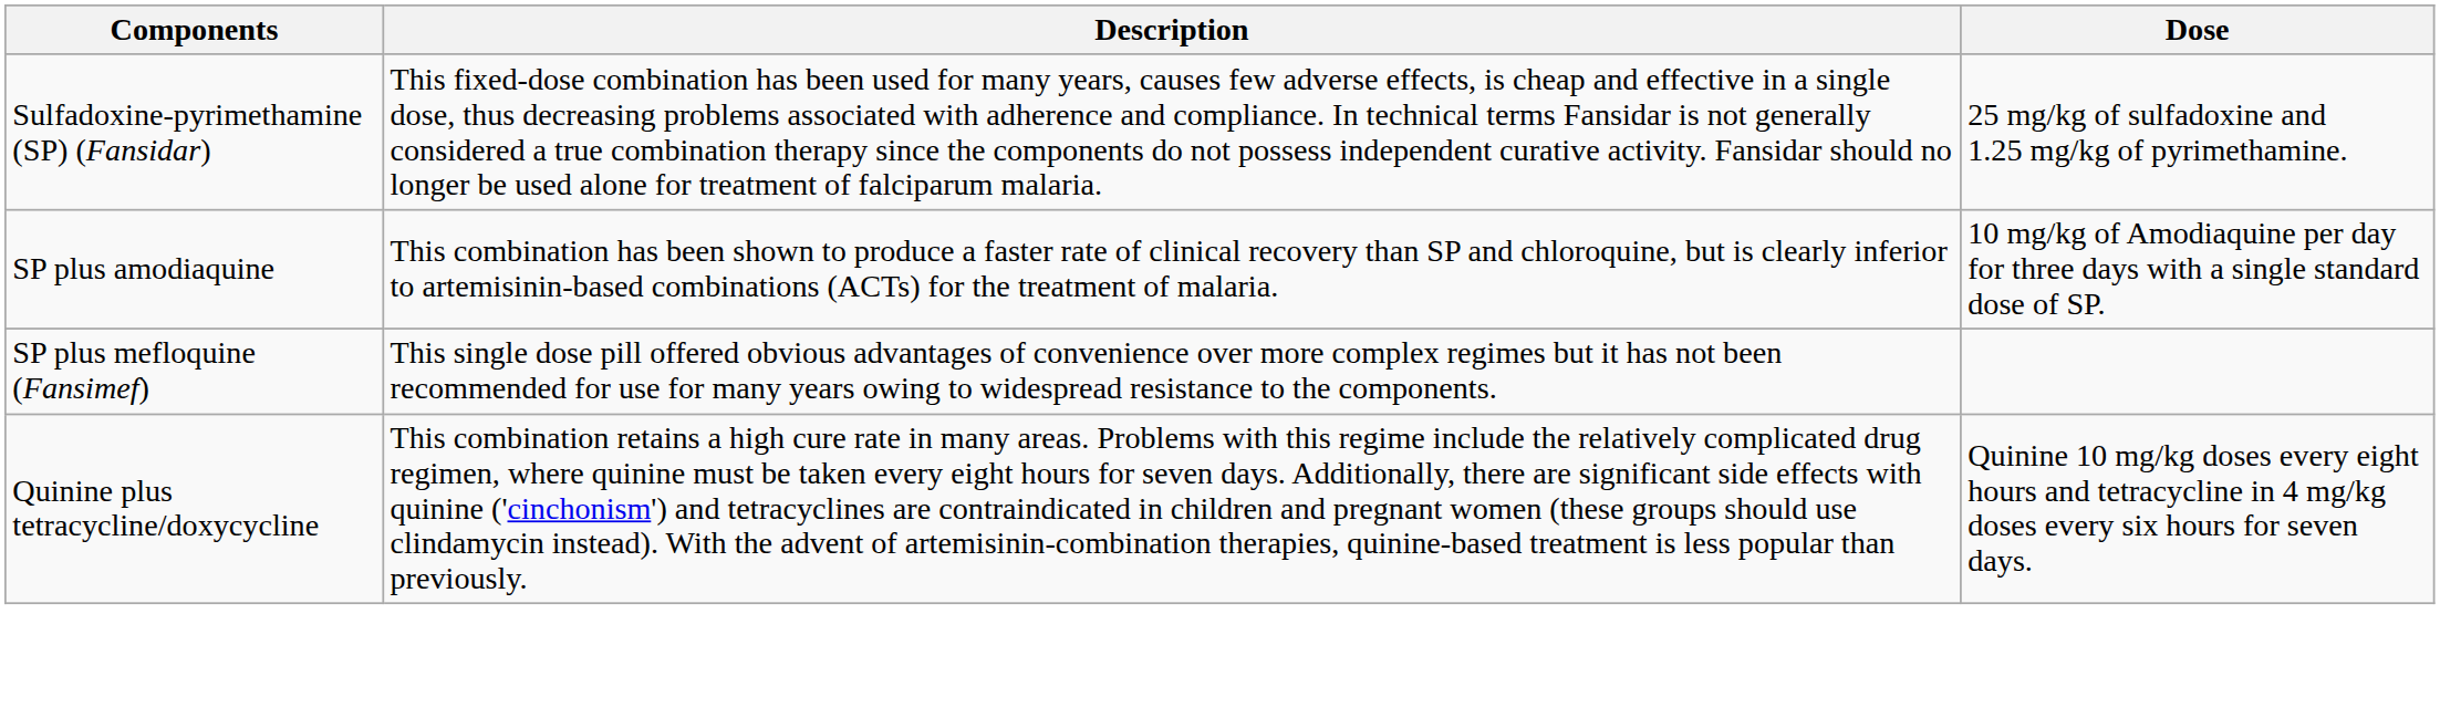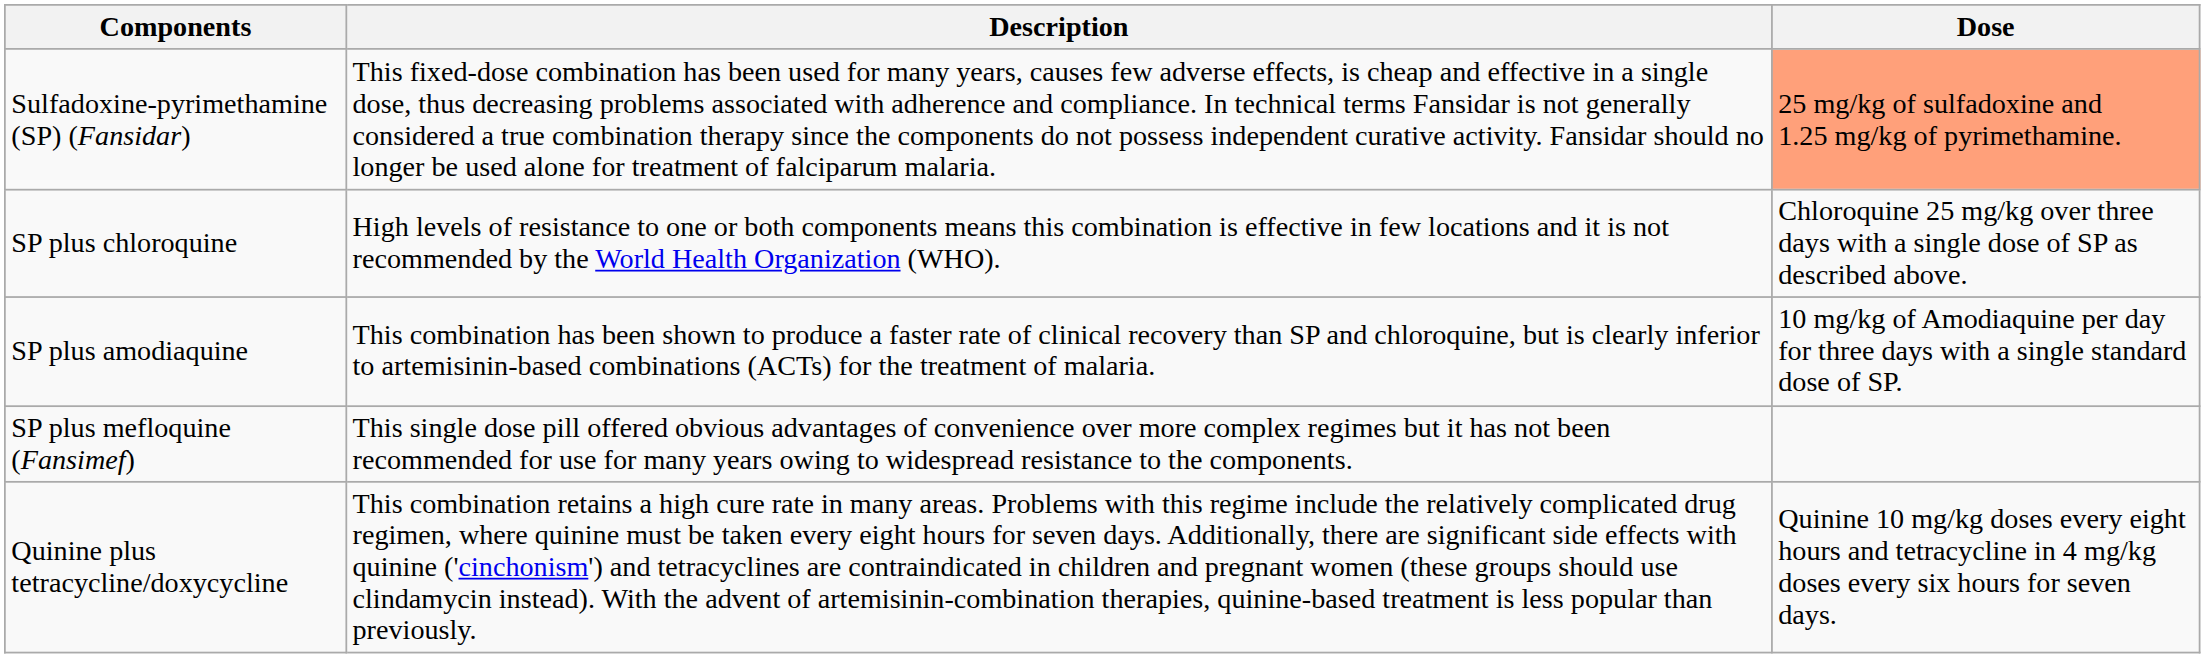Sulfadoxine-pyrimethamine (SP) (Fansidar) | Dose: no background -> lightsalmon background
+ row: SP plus chloroquine | High levels of resistance to one or both components means this combination is effective in few locations and it is not recommended by the World Health Organization (WHO). | Chloroquine 25 mg/kg over three days with a single dose of SP as described above.
